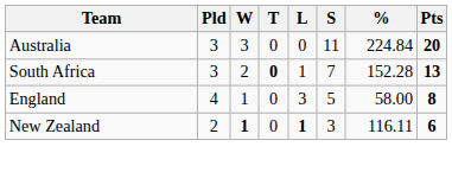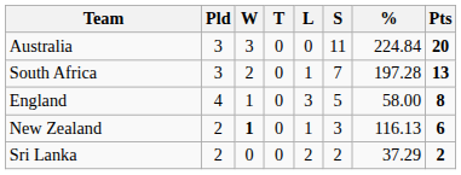South Africa | T: bold -> normal
South Africa | %: 152.28 -> 197.28
New Zealand | L: bold -> normal
New Zealand | %: 116.11 -> 116.13
+ row: Sri Lanka | 2 | 0 | 0 | 2 | 2 | 37.29 | 2
